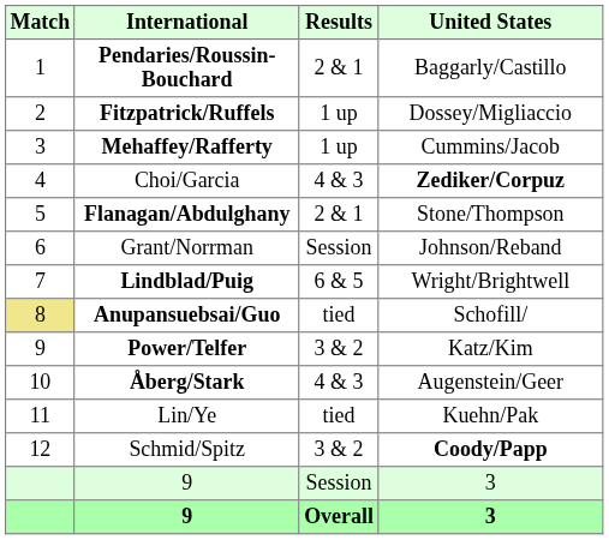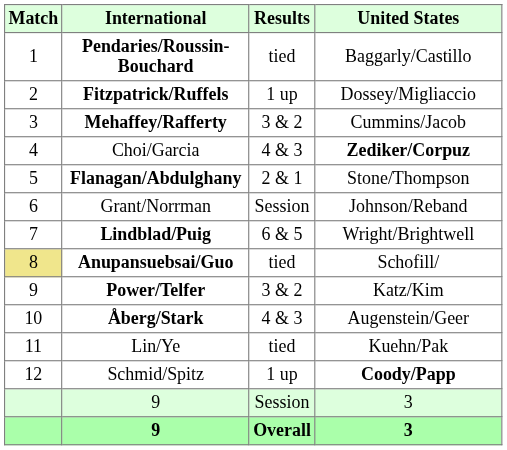Pendaries/Roussin-Bouchard | Results: 2 & 1 -> tied
Mehaffey/Rafferty | Results: 1 up -> 3 & 2
Schmid/Spitz | Results: 3 & 2 -> 1 up
